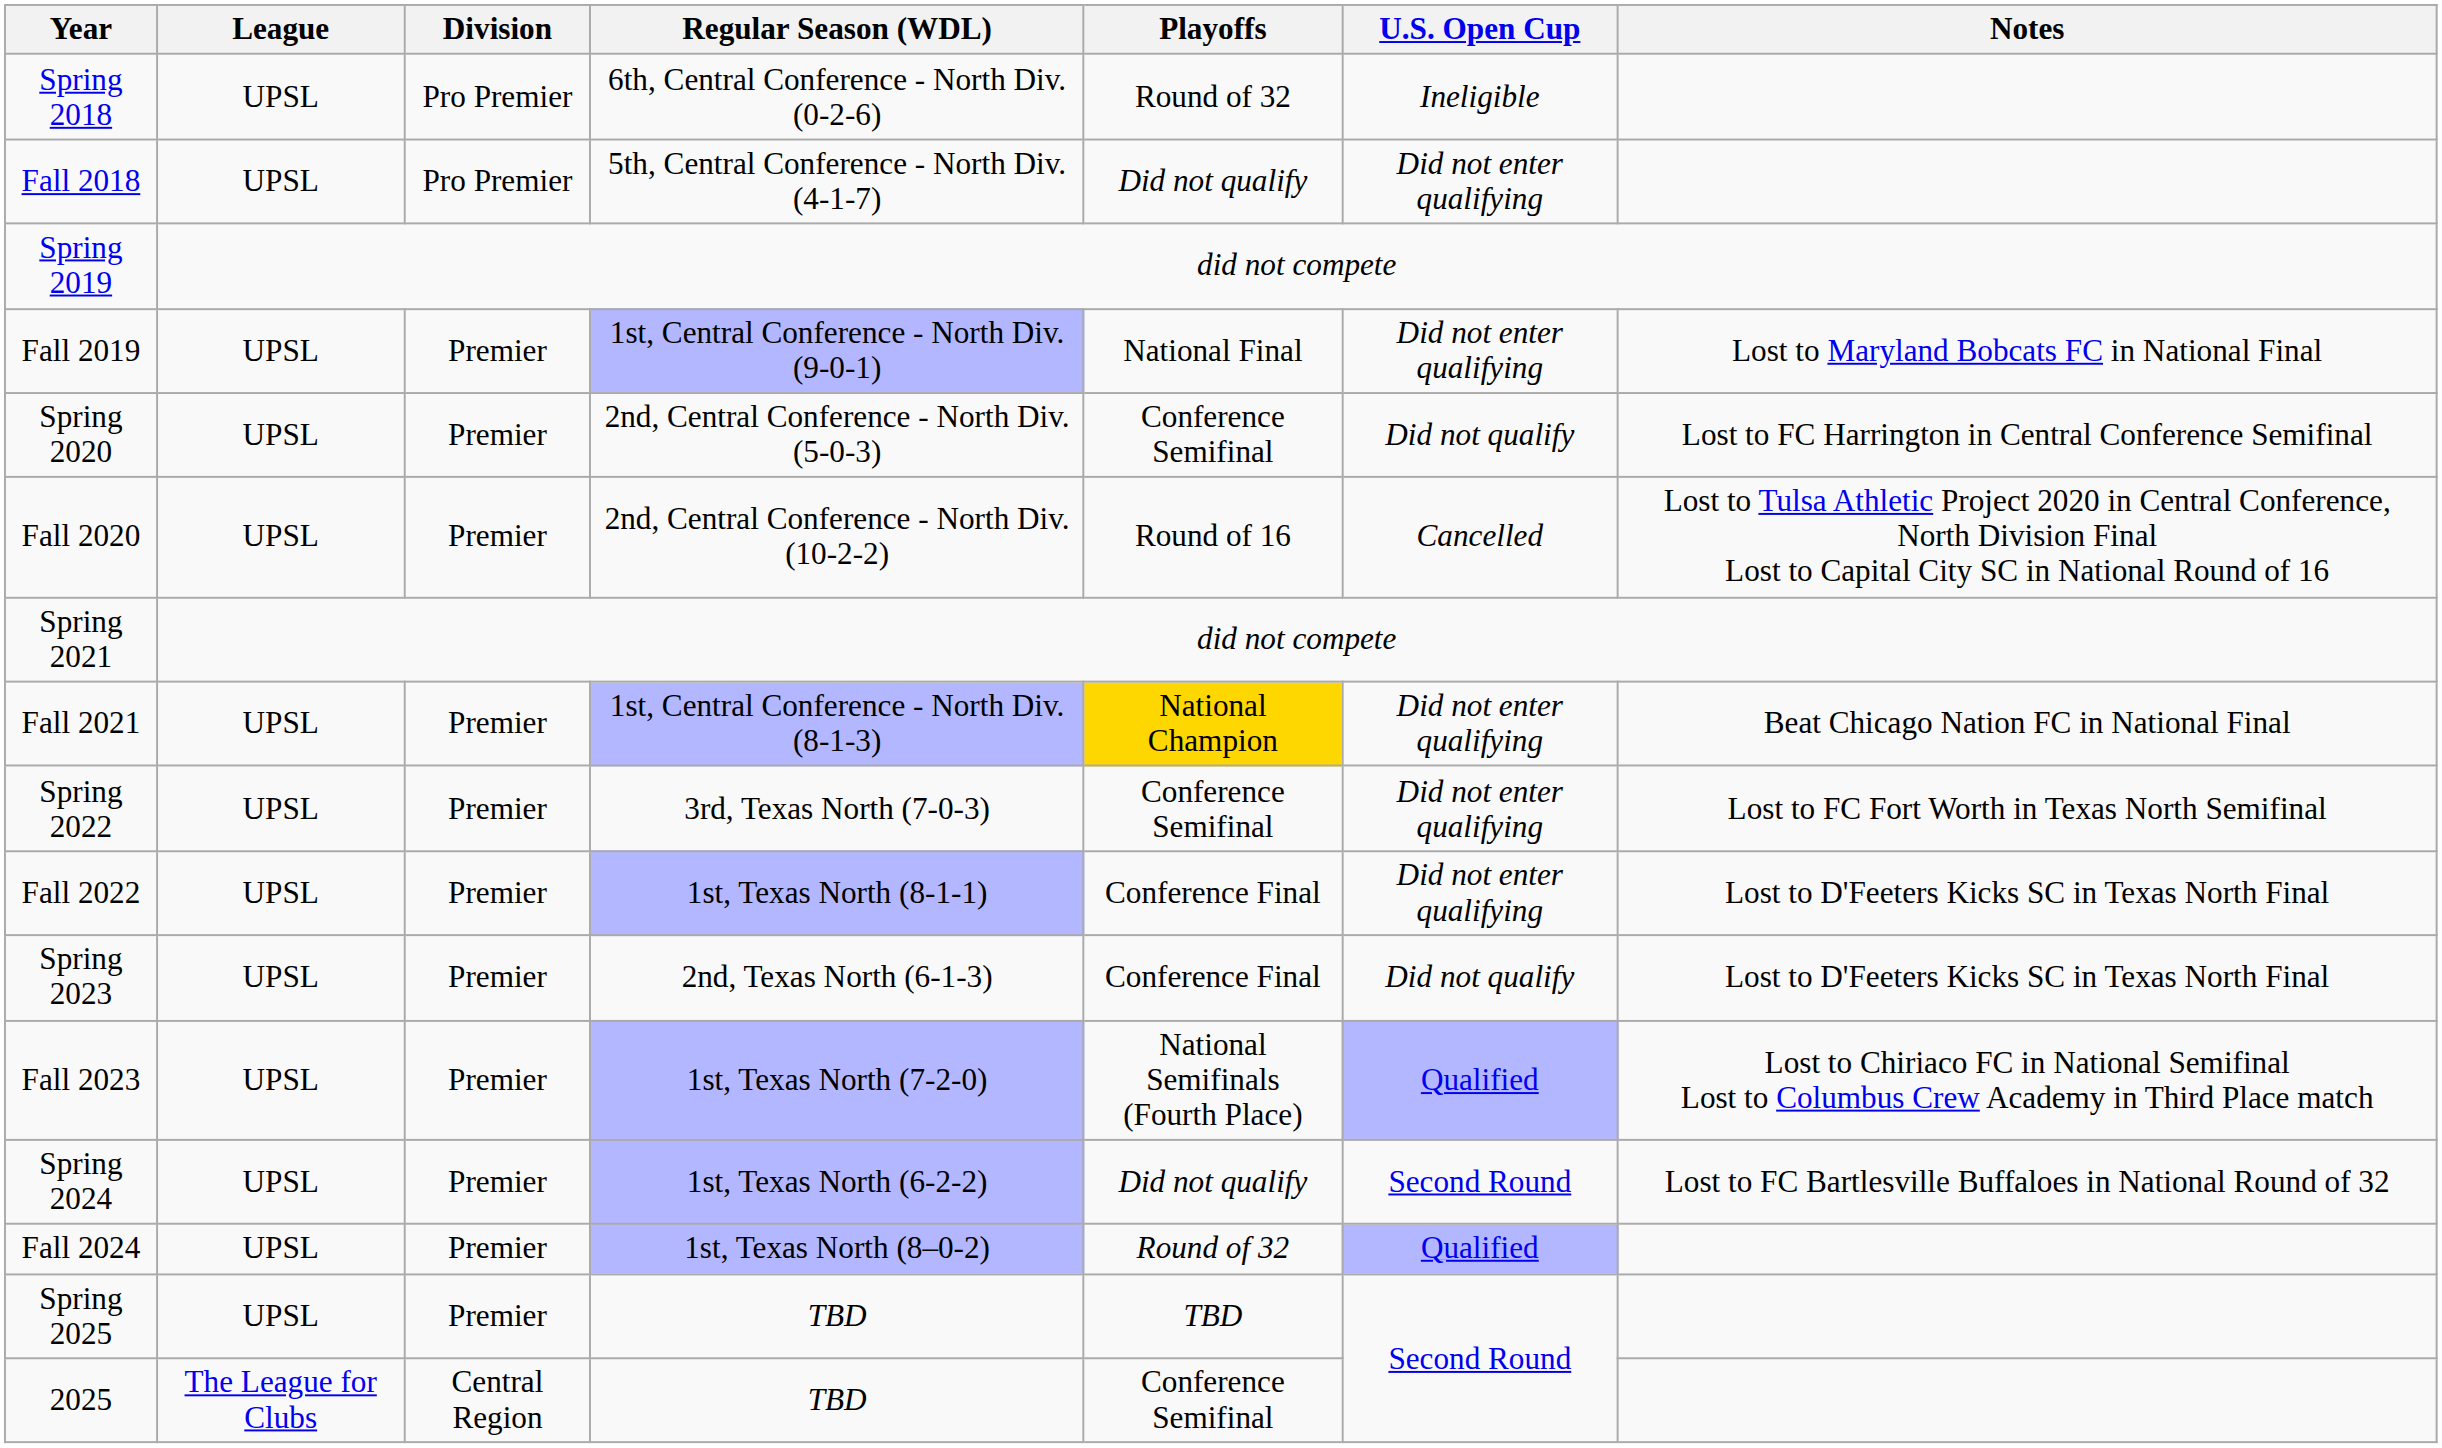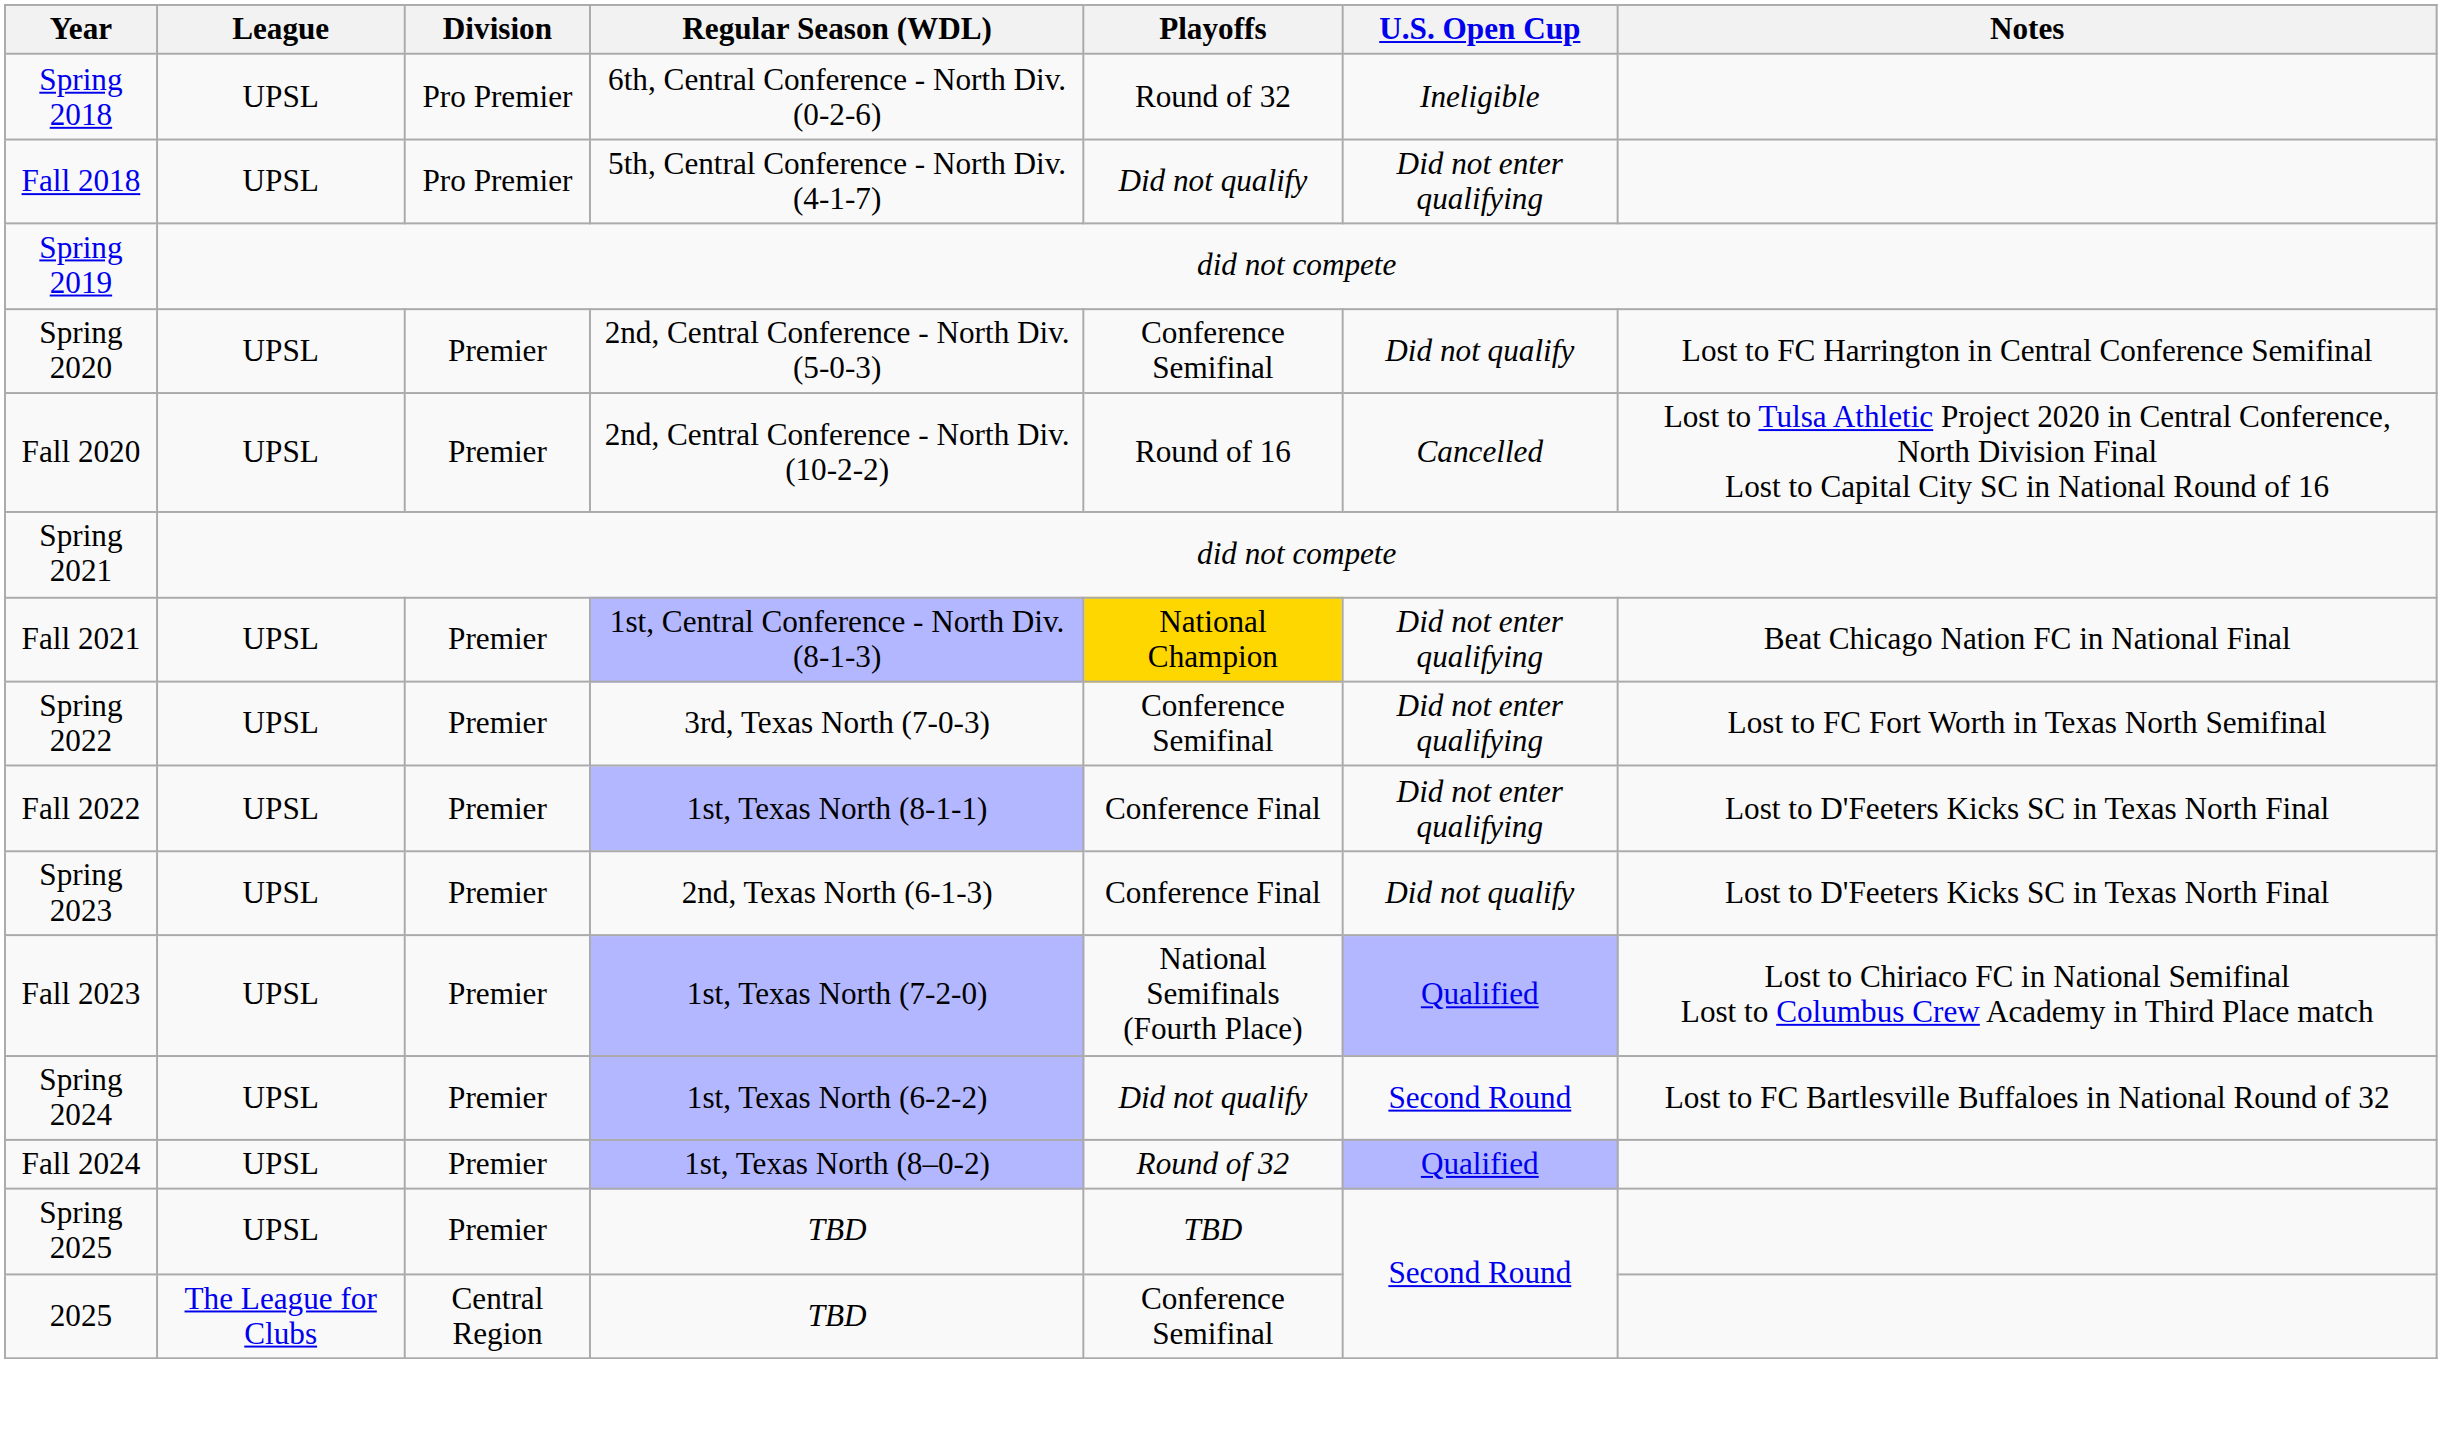- row: Fall 2019 | UPSL | Premier | 1st, Central Conference - North Div. (9-0-1) | National Final | Did not enter qualifying | Lost to Maryland Bobcats FC in National Final
